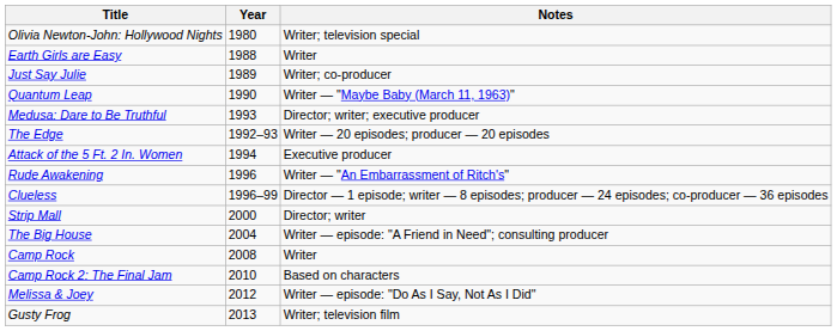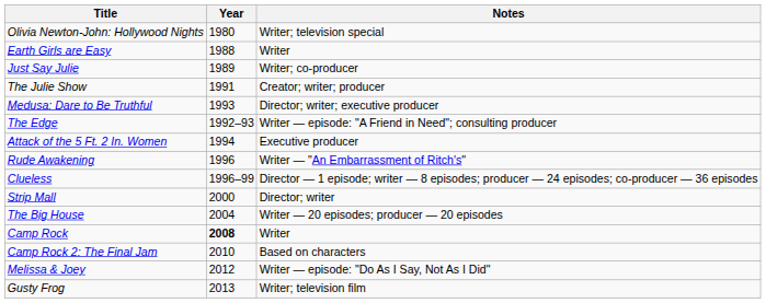- row: Quantum Leap | 1990 | Writer — "Maybe Baby (March 11, 1963)"
+ row: The Julie Show | 1991 | Creator; writer; producer
The Edge | Notes: Writer — 20 episodes; producer — 20 episodes -> Writer — episode: "A Friend in Need"; consulting producer
The Big House | Notes: Writer — episode: "A Friend in Need"; consulting producer -> Writer — 20 episodes; producer — 20 episodes
Camp Rock | Year: normal -> bold
